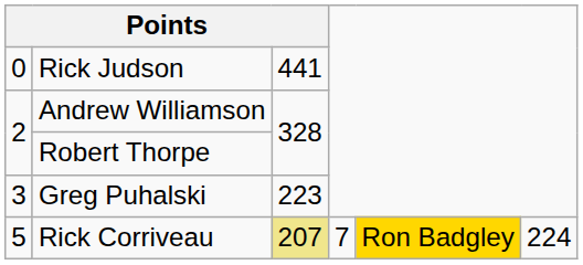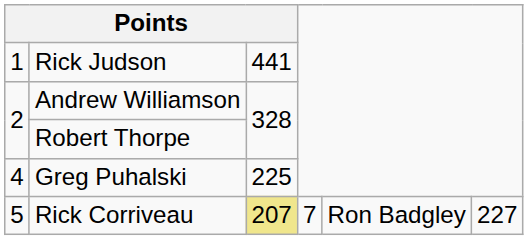Rick Judson | column 1: 0 -> 1
Greg Puhalski | column 1: 3 -> 4
Greg Puhalski | column 3: 223 -> 225
Rick Corriveau | column 5: gold background -> no background
Rick Corriveau | column 6: 224 -> 227
